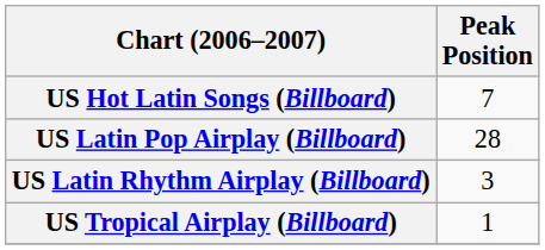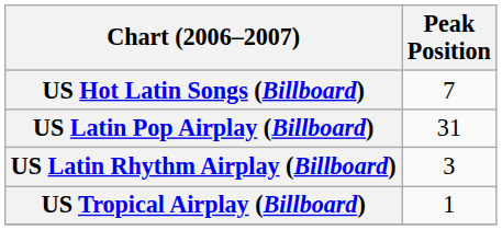US Latin Pop Airplay (Billboard) | Peak Position: 28 -> 31
